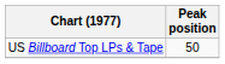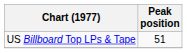US Billboard Top LPs & Tape | Peak position: 50 -> 51
